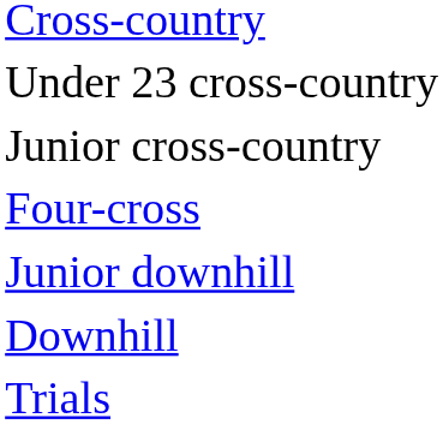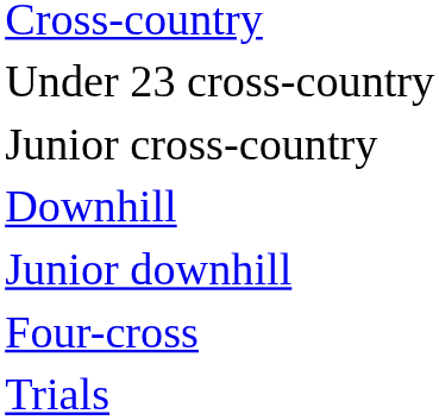rows swapped: Downhill <-> Four-cross
